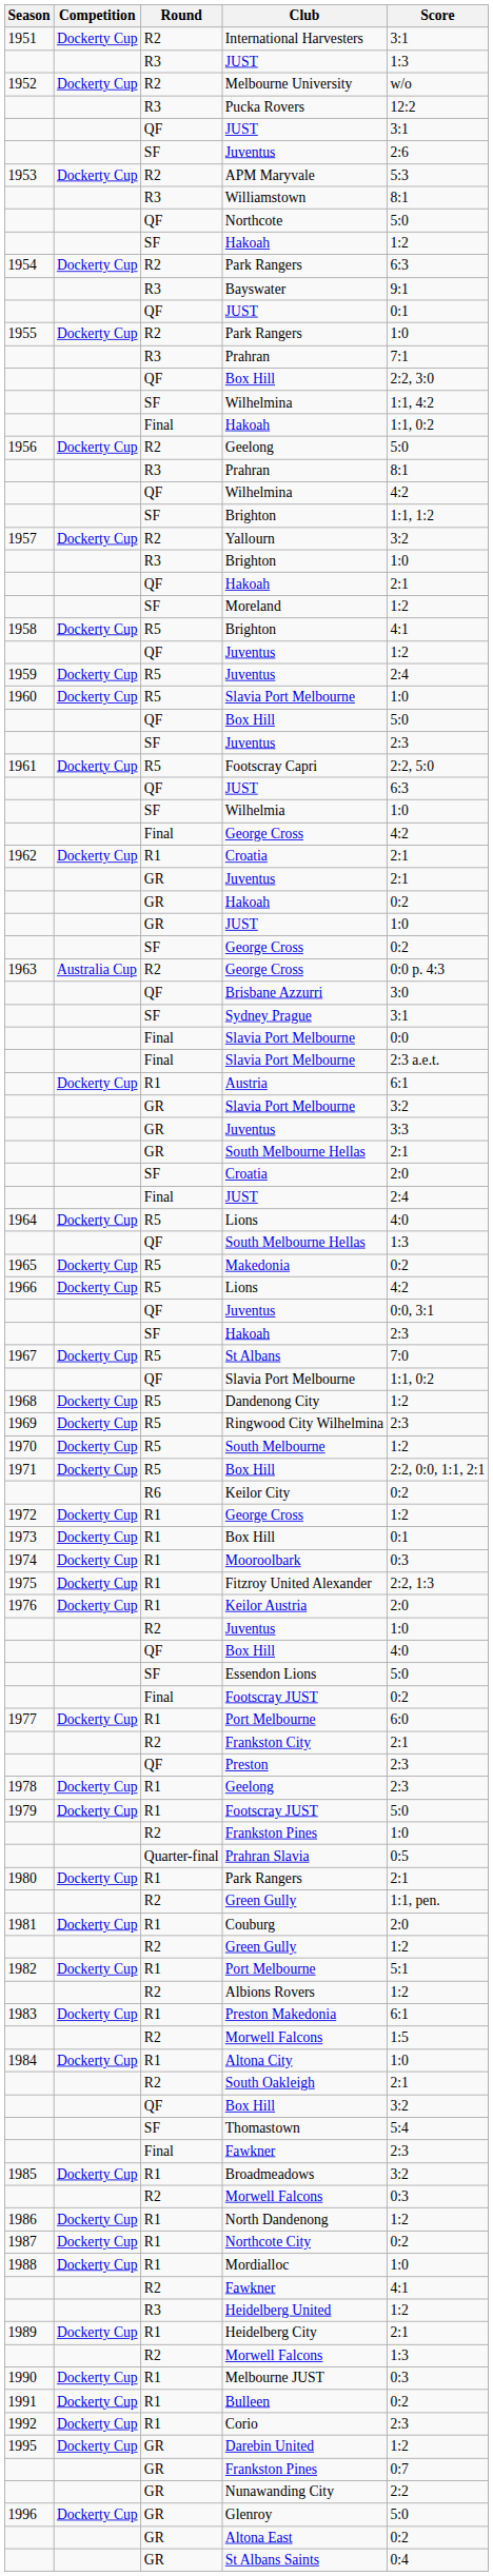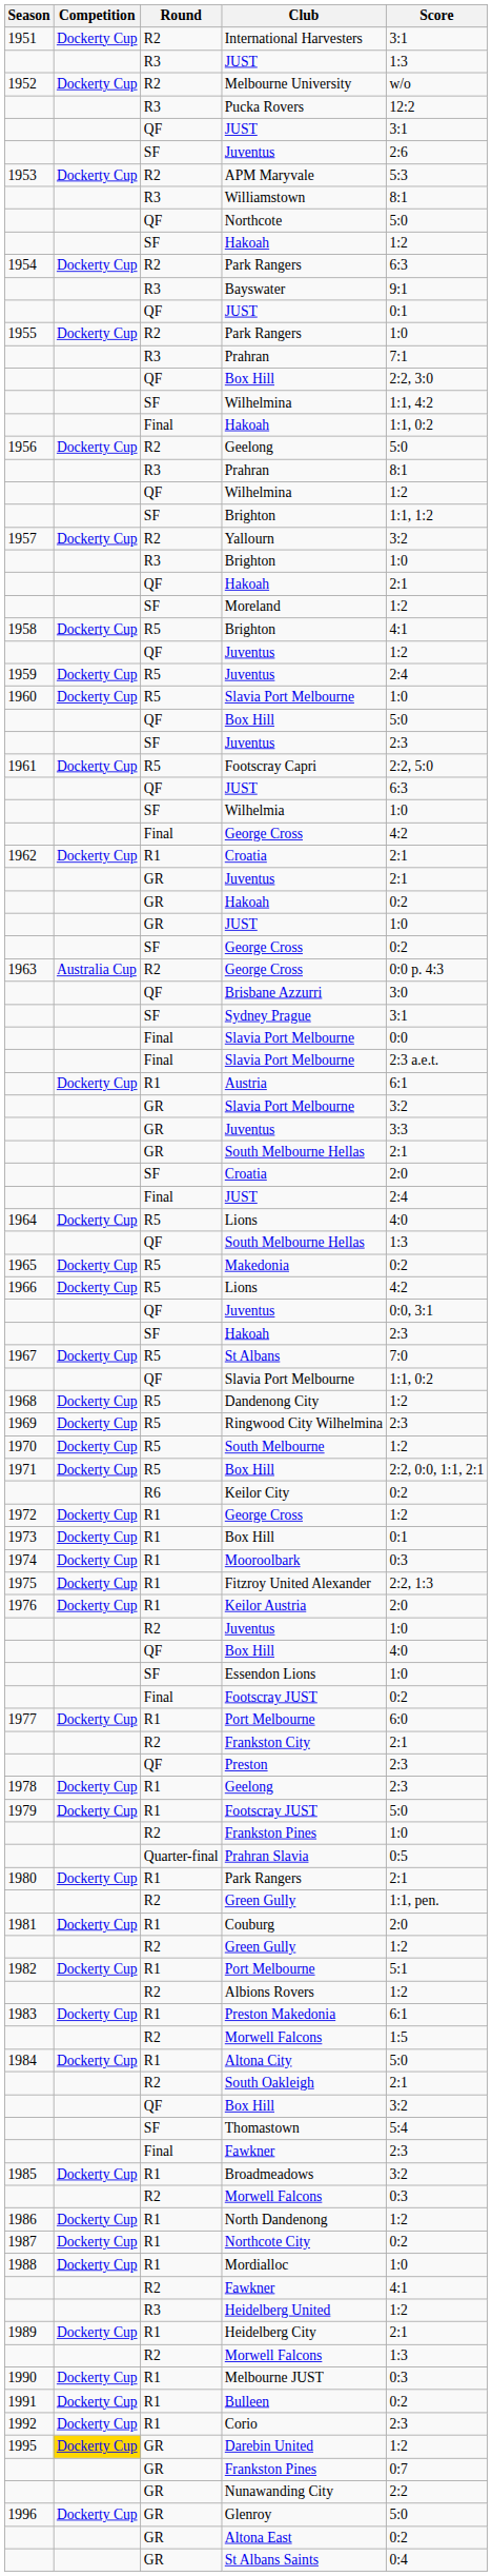QF / Wilhelmina | Score: 4:2 -> 1:2
Essendon Lions | Score: 5:0 -> 1:0
Altona City | Score: 1:0 -> 5:0
Darebin United | Competition: no background -> gold background
